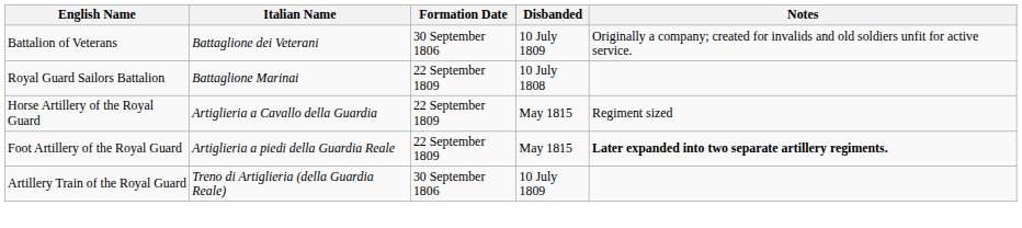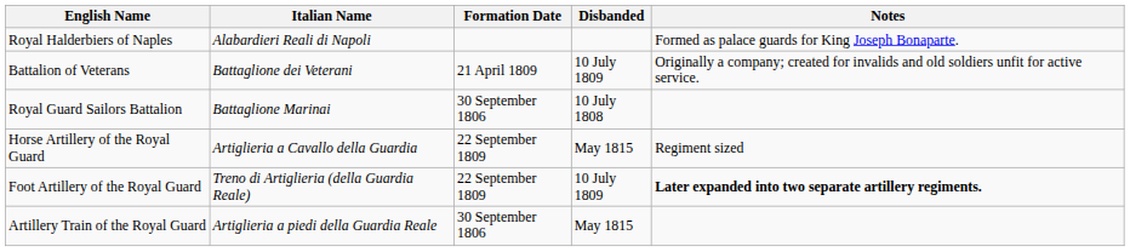+ row: Royal Halderbiers of Naples | Alabardieri Reali di Napoli | Formed as palace guards for King Joseph Bonaparte.
Battalion of Veterans | Formation Date: 30 September 1806 -> 21 April 1809
Royal Guard Sailors Battalion | Formation Date: 22 September 1809 -> 30 September 1806
Foot Artillery of the Royal Guard | Italian Name: Artiglieria a piedi della Guardia Reale -> Treno di Artiglieria (della Guardia Reale)
Foot Artillery of the Royal Guard | Disbanded: May 1815 -> 10 July 1809
Artillery Train of the Royal Guard | Italian Name: Treno di Artiglieria (della Guardia Reale) -> Artiglieria a piedi della Guardia Reale
Artillery Train of the Royal Guard | Disbanded: 10 July 1809 -> May 1815
